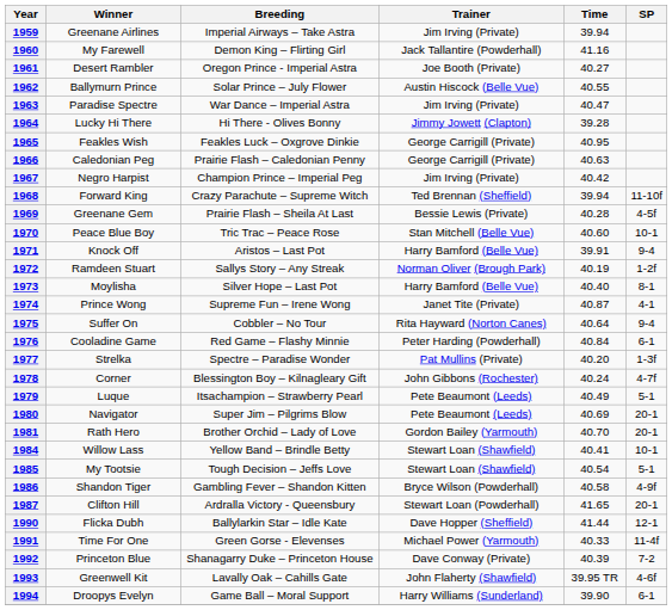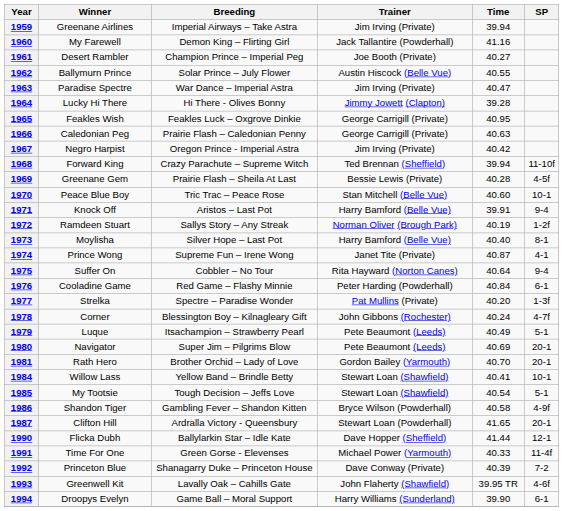1961 | Breeding: Oregon Prince - Imperial Astra -> Champion Prince – Imperial Peg
1967 | Breeding: Champion Prince – Imperial Peg -> Oregon Prince - Imperial Astra
